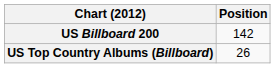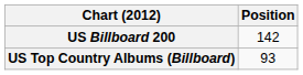US Top Country Albums (Billboard) | Position: 26 -> 93
